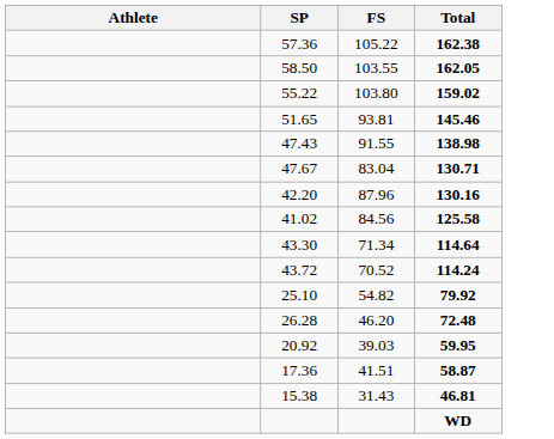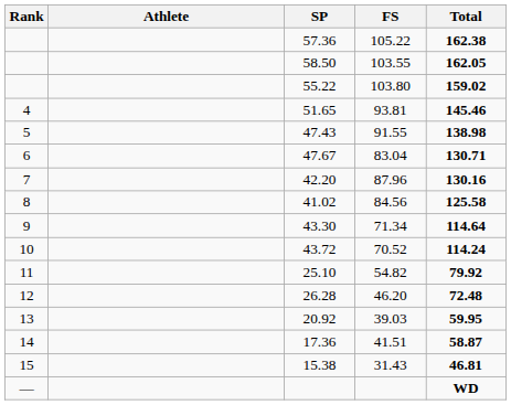+ column: Rank | 4 | 5 | 6 | 7 | 8 | 9 | 10 | 11 | 12 | 13 | 14 | 15 | —
